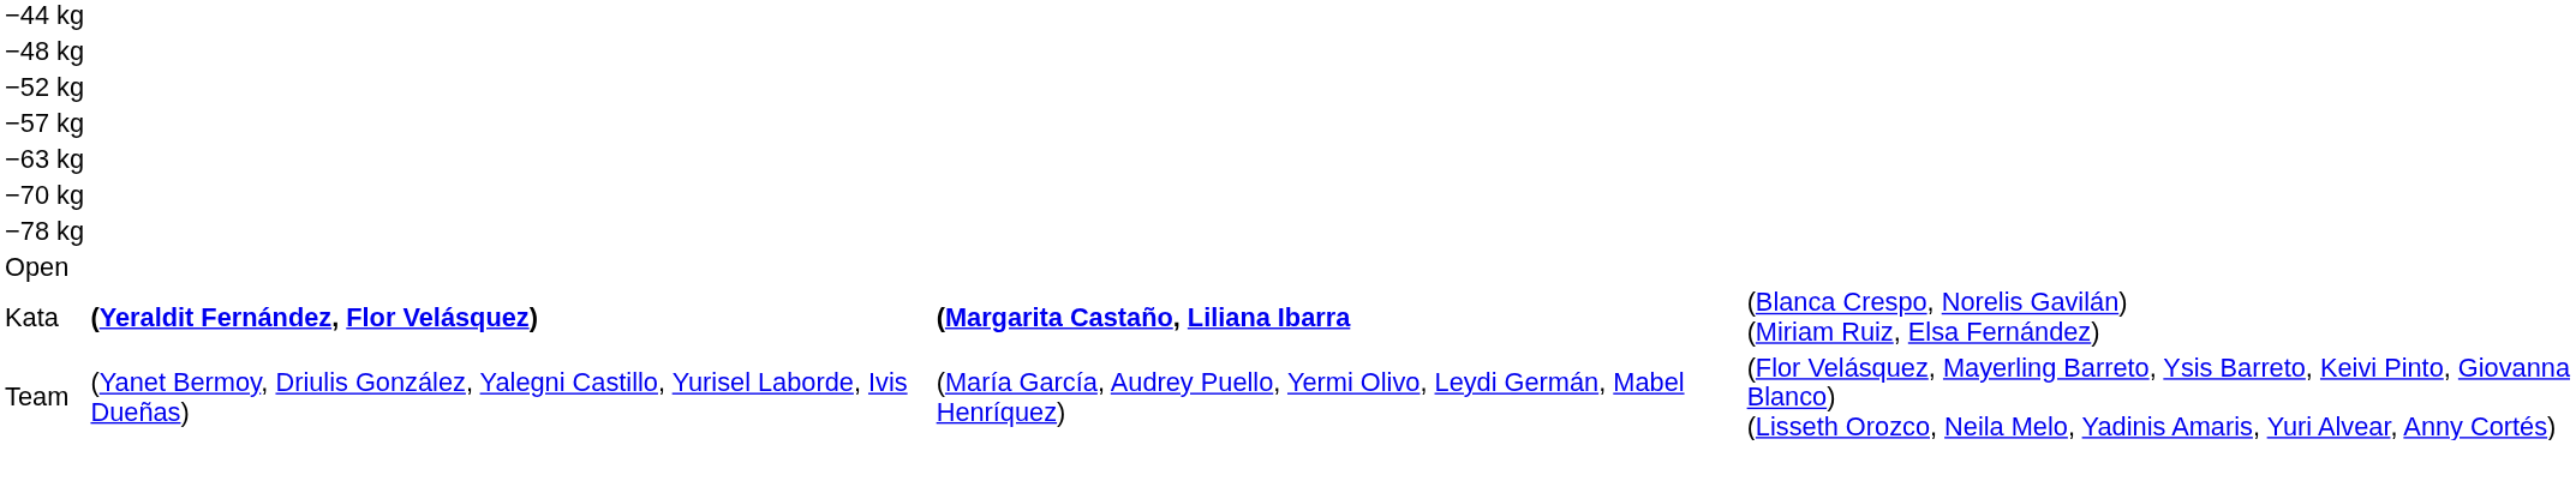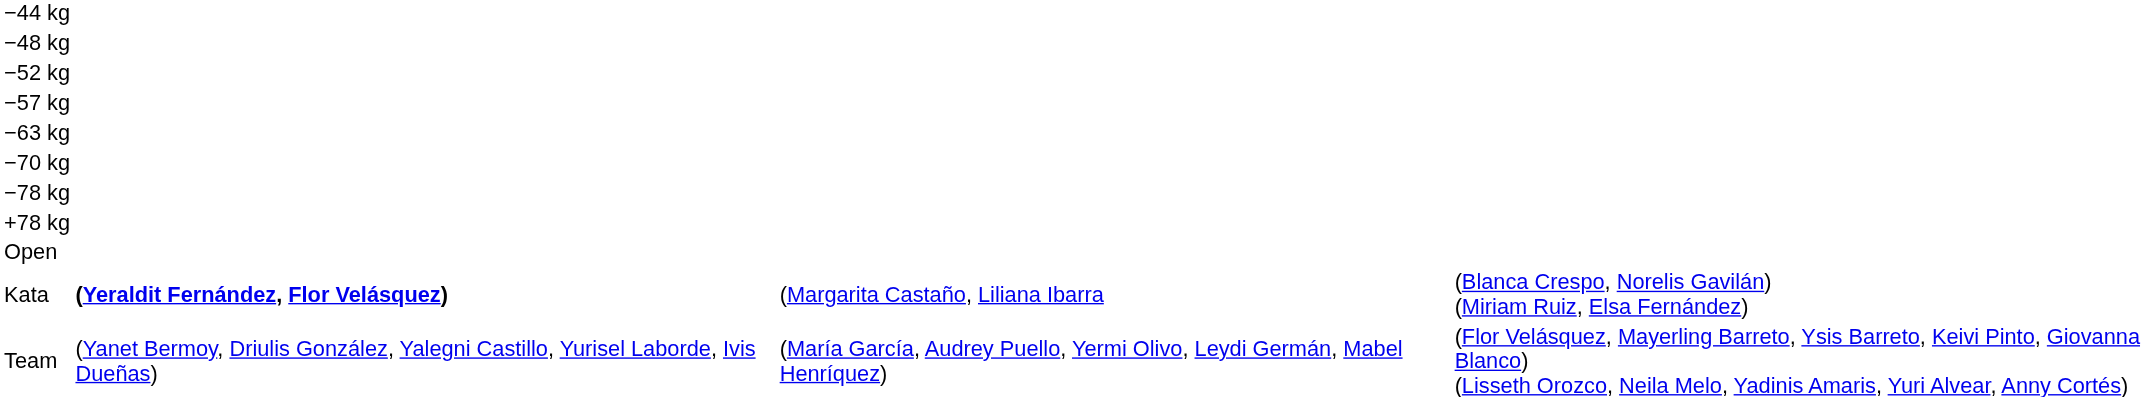+ row: +78 kg
Kata | column 3: bold -> normal
